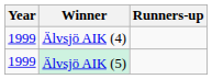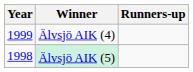Älvsjö AIK (5) | Year: 1999 -> 1998
